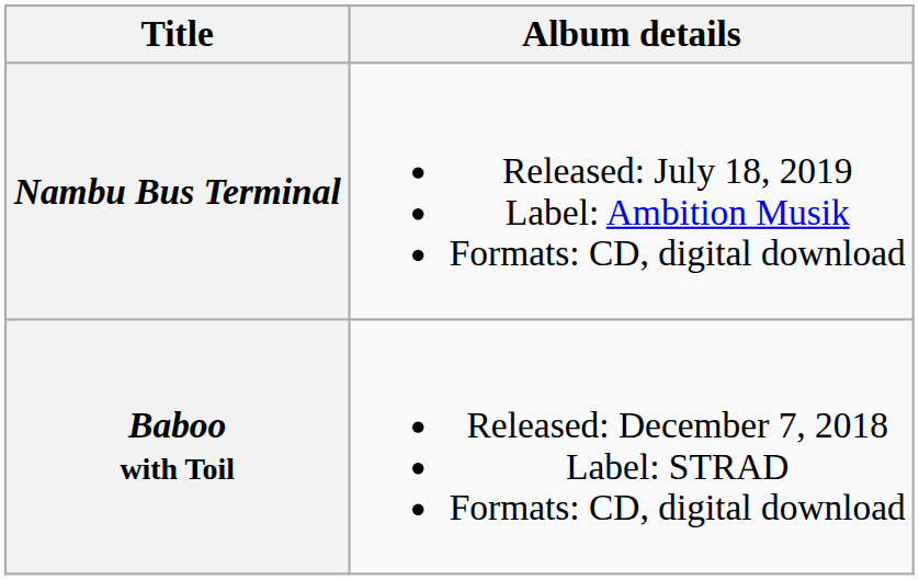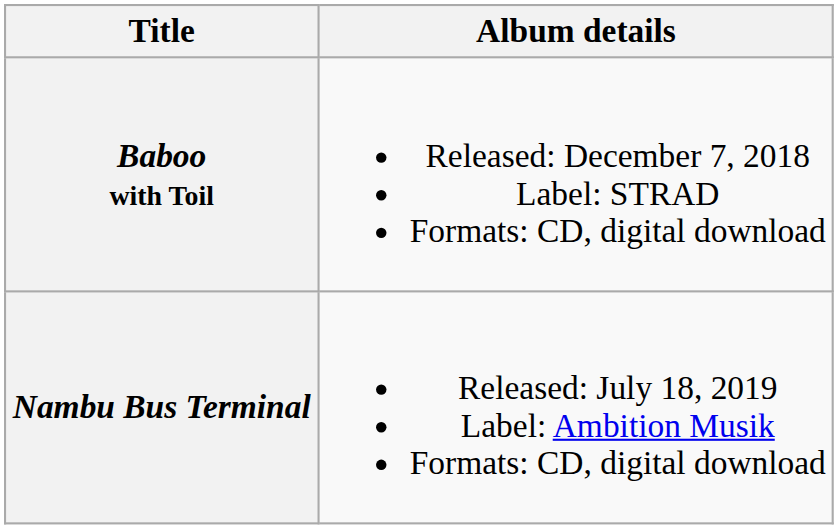rows swapped: Baboo with Toil <-> Nambu Bus Terminal
